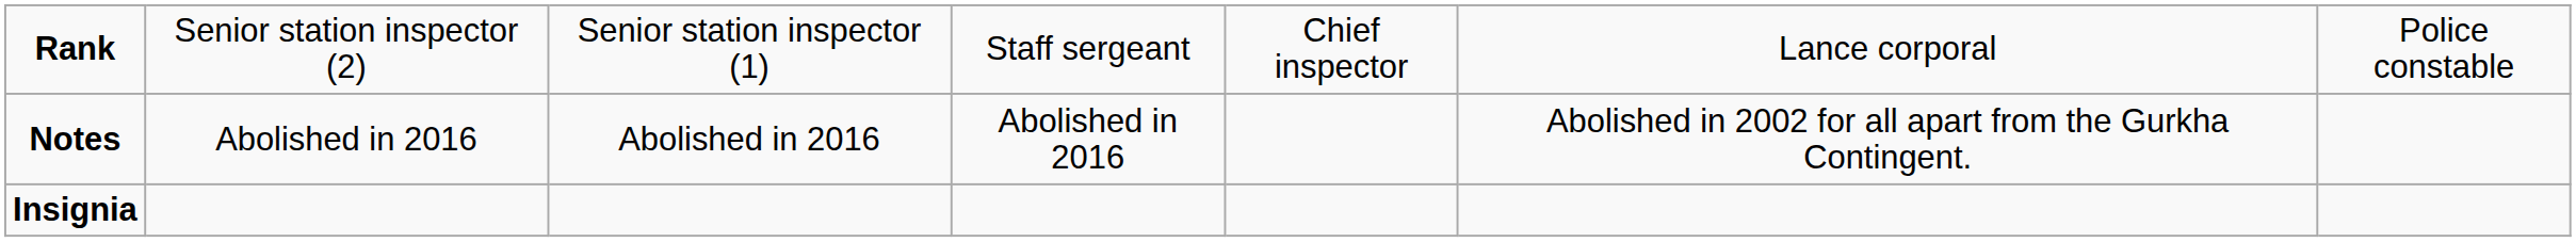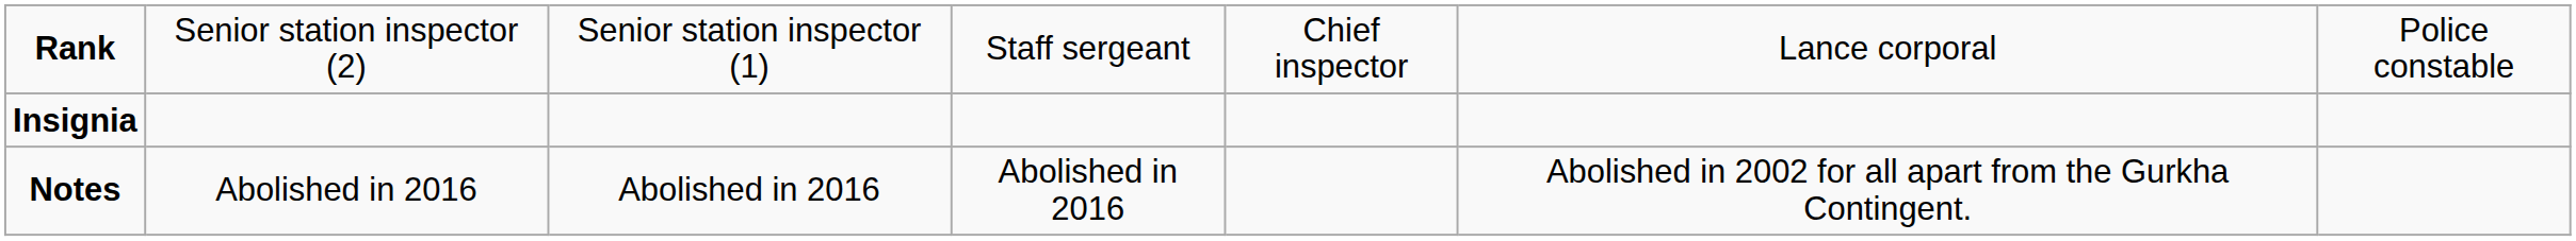rows swapped: Insignia <-> Notes
